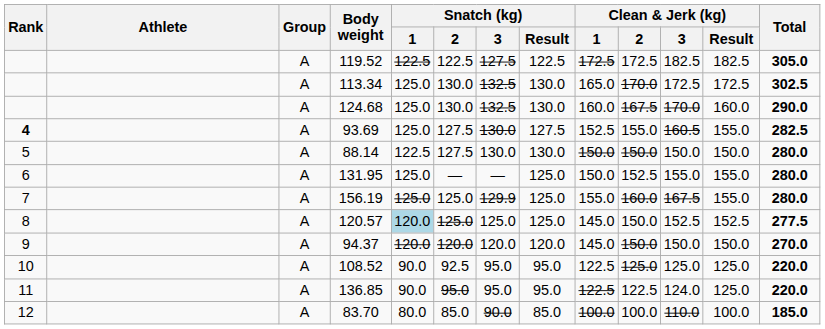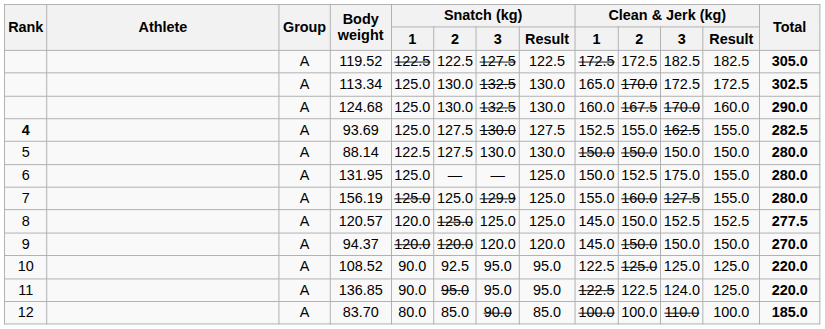93.69 | Clean & Jerk (kg) / 3: 160.5 -> 162.5
131.95 | Clean & Jerk (kg) / 3: 155.0 -> 175.0
156.19 | Clean & Jerk (kg) / 3: 167.5 -> 127.5
120.57 | Snatch (kg) / 1: lightblue background -> no background
